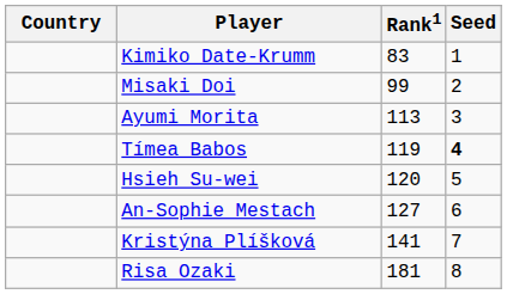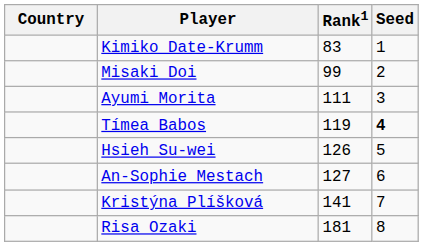Ayumi Morita | Rank1: 113 -> 111
Hsieh Su-wei | Rank1: 120 -> 126
